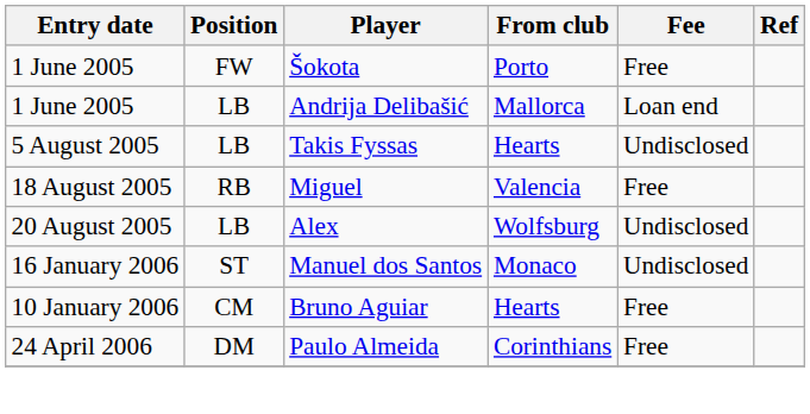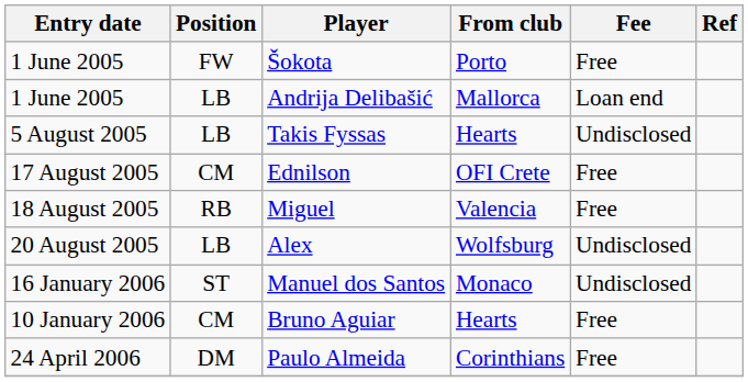+ row: 17 August 2005 | CM | Ednilson | OFI Crete | Free
